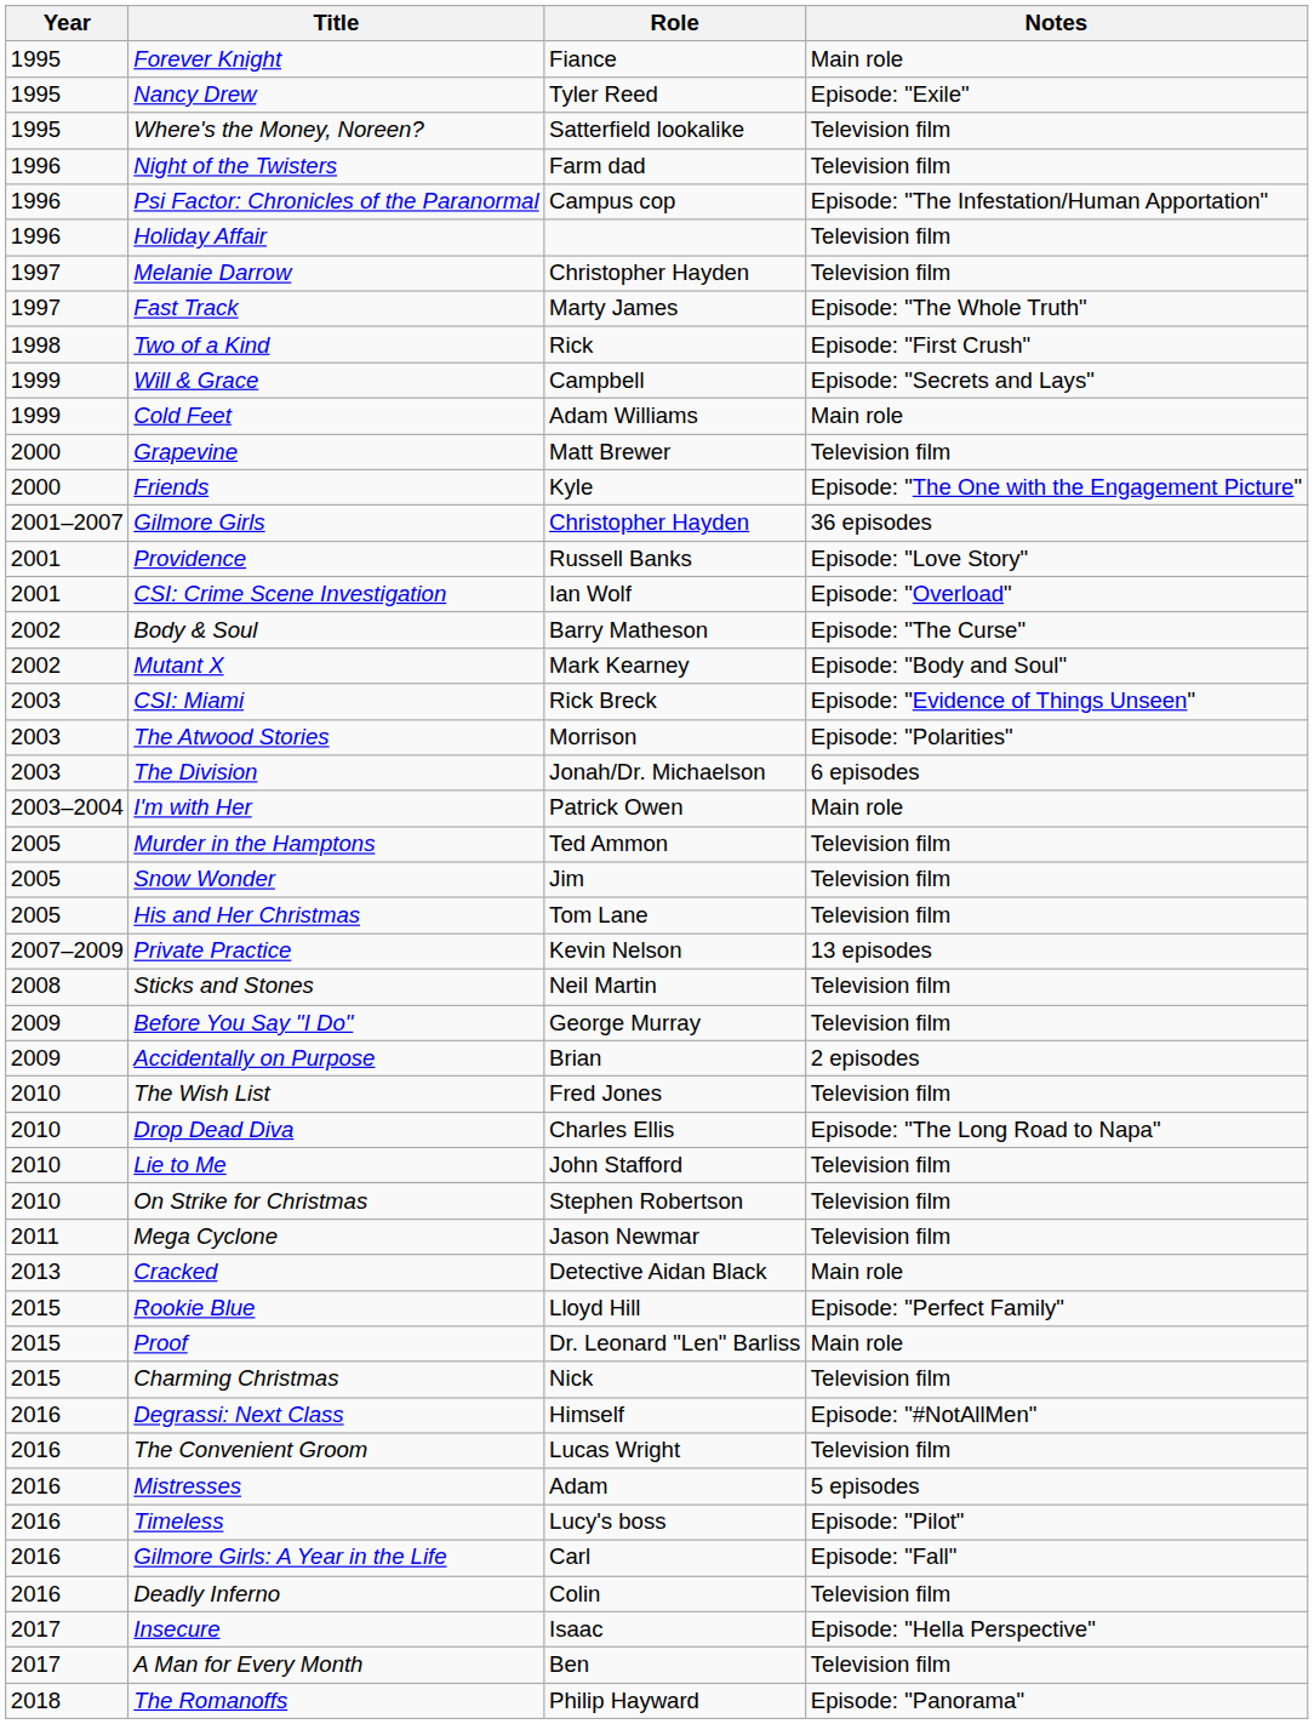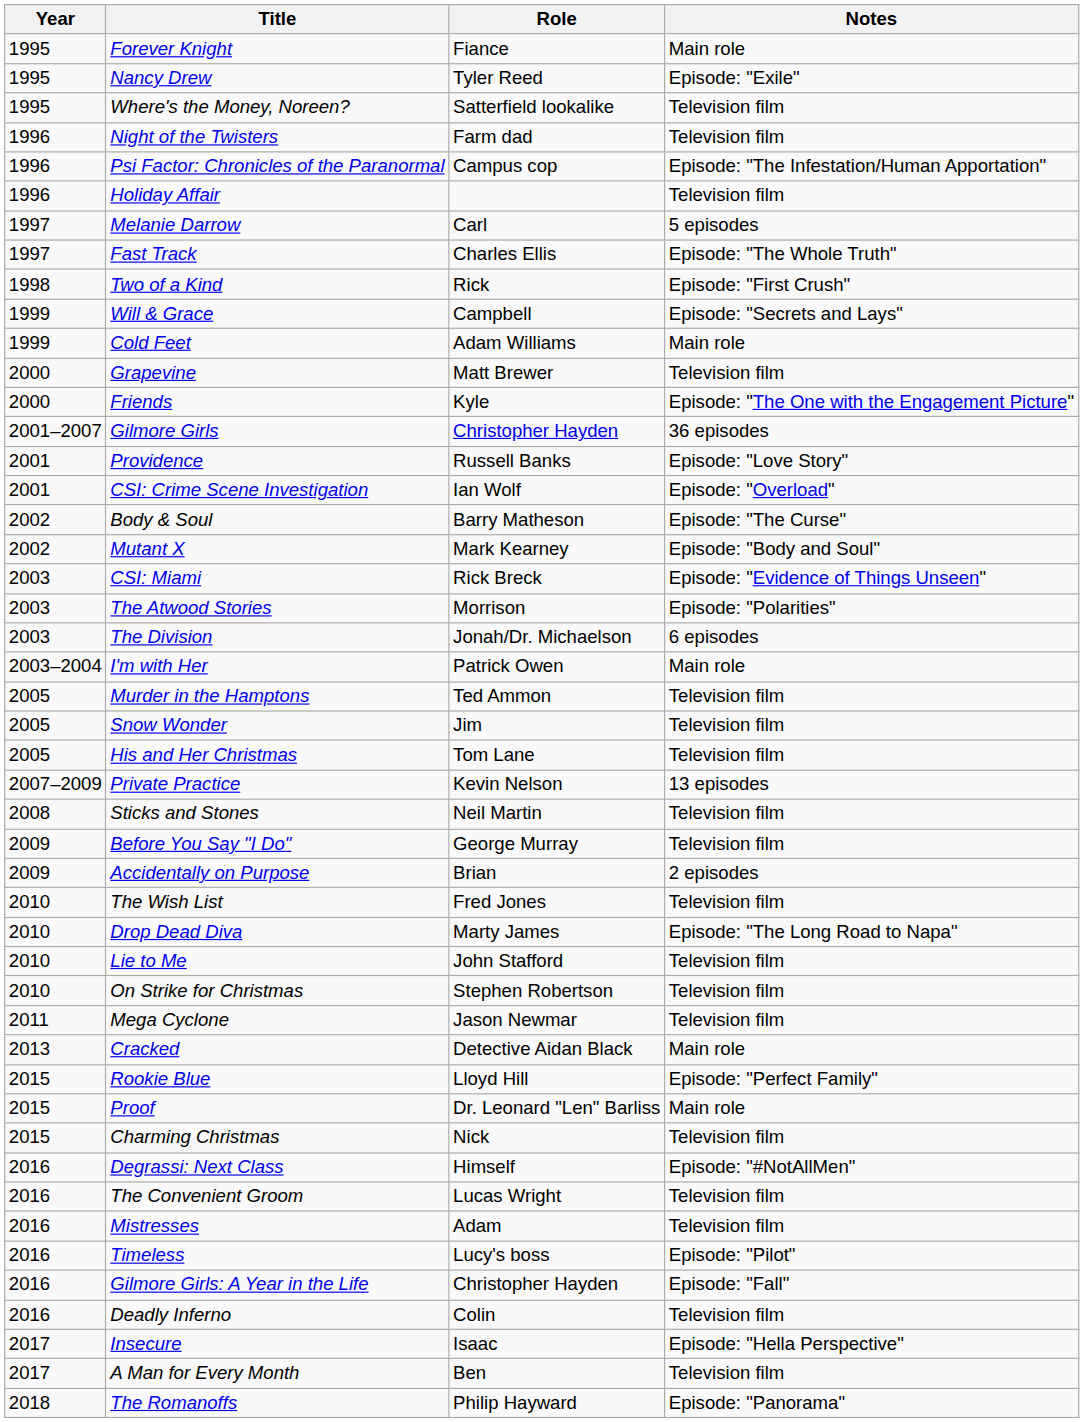Melanie Darrow | Role: Christopher Hayden -> Carl
Melanie Darrow | Notes: Television film -> 5 episodes
Fast Track | Role: Marty James -> Charles Ellis
Drop Dead Diva | Role: Charles Ellis -> Marty James
Mistresses | Notes: 5 episodes -> Television film
Gilmore Girls: A Year in the Life | Role: Carl -> Christopher Hayden
